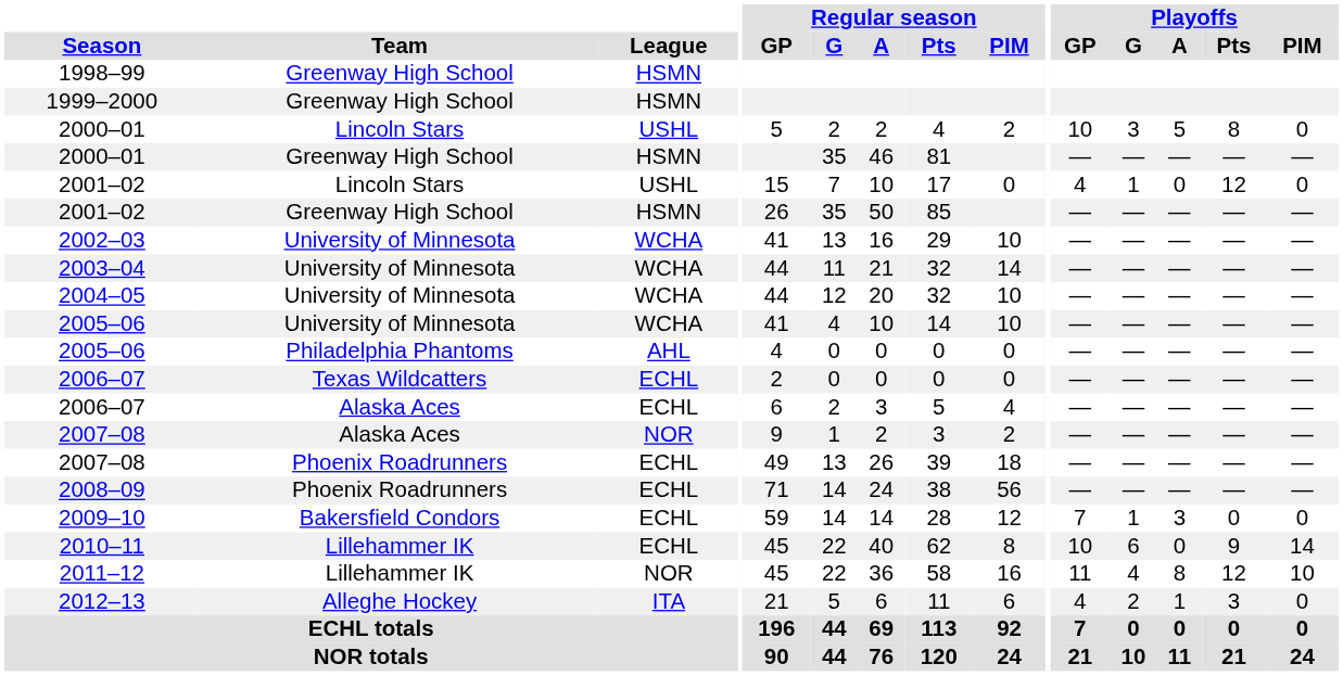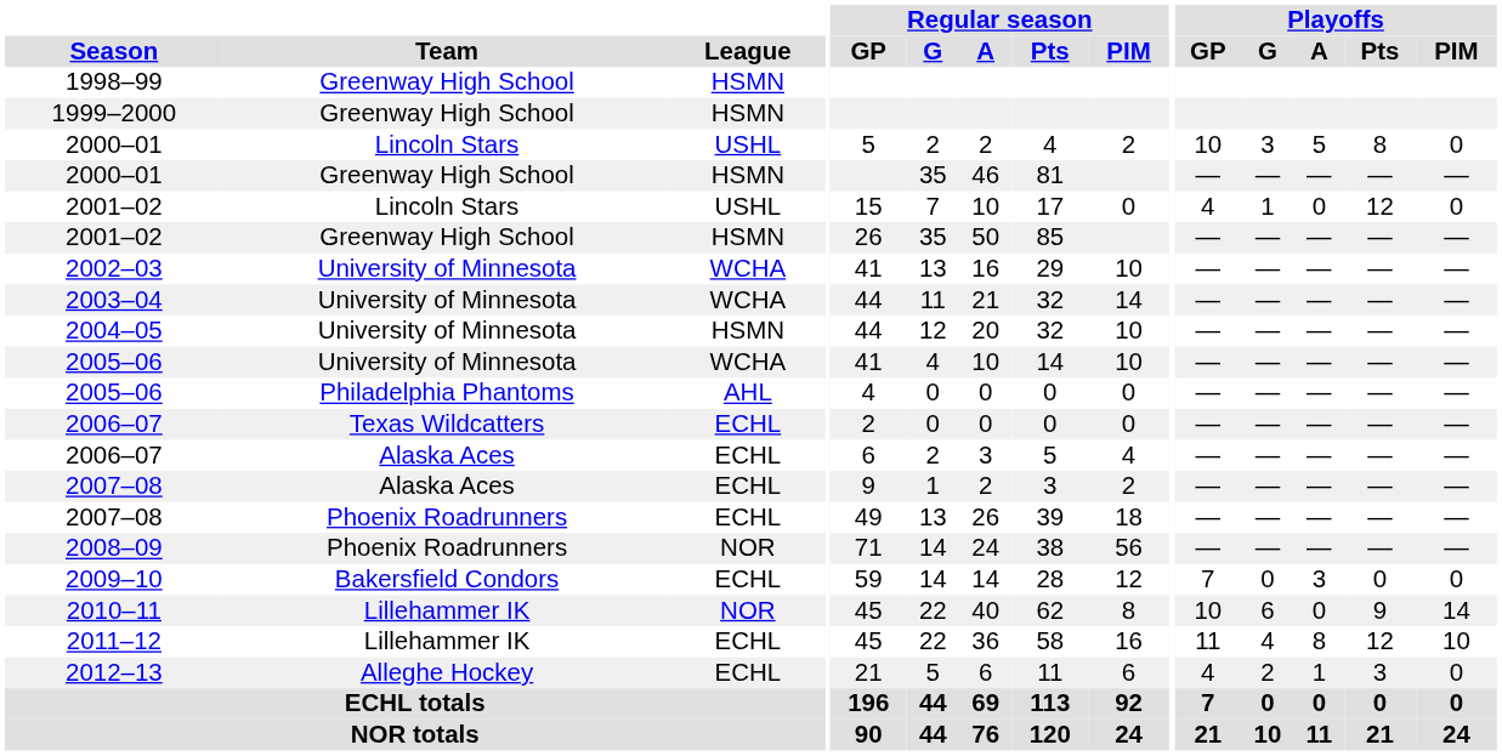2004–05 | League: WCHA -> HSMN
2007–08 / Alaska Aces | League: NOR -> ECHL
2008–09 | League: ECHL -> NOR
2009–10 | Playoffs / G: 1 -> 0
2010–11 | League: ECHL -> NOR
2011–12 | League: NOR -> ECHL
2012–13 | League: ITA -> ECHL
